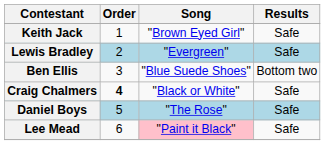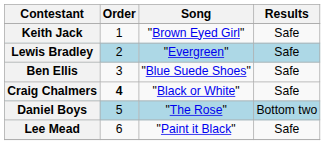Ben Ellis | Results: Bottom two -> Safe
Daniel Boys | Results: Safe -> Bottom two
Lee Mead | Song: pink background -> no background
